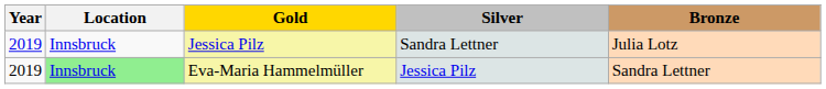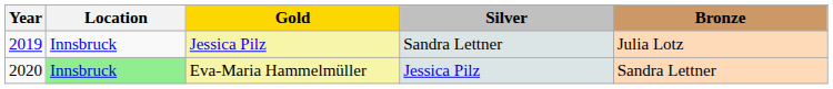Eva-Maria Hammelmüller | Year: 2019 -> 2020
